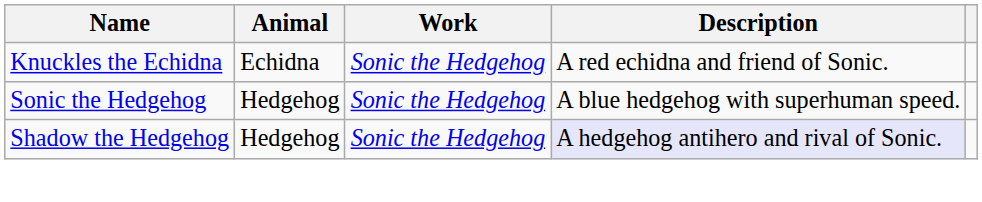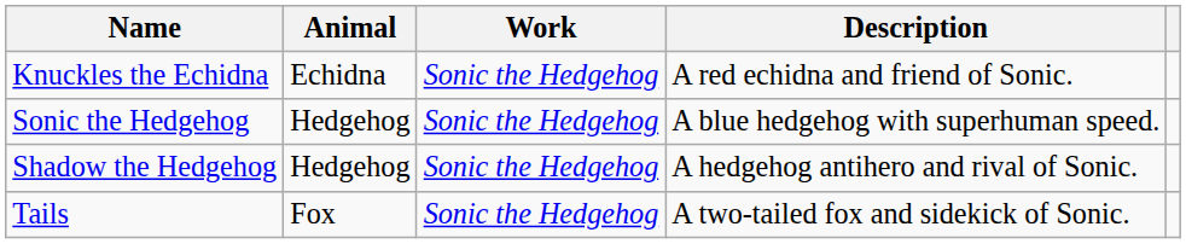Shadow the Hedgehog | Description: lavender background -> no background
+ row: Tails | Fox | Sonic the Hedgehog | A two-tailed fox and sidekick of Sonic.
